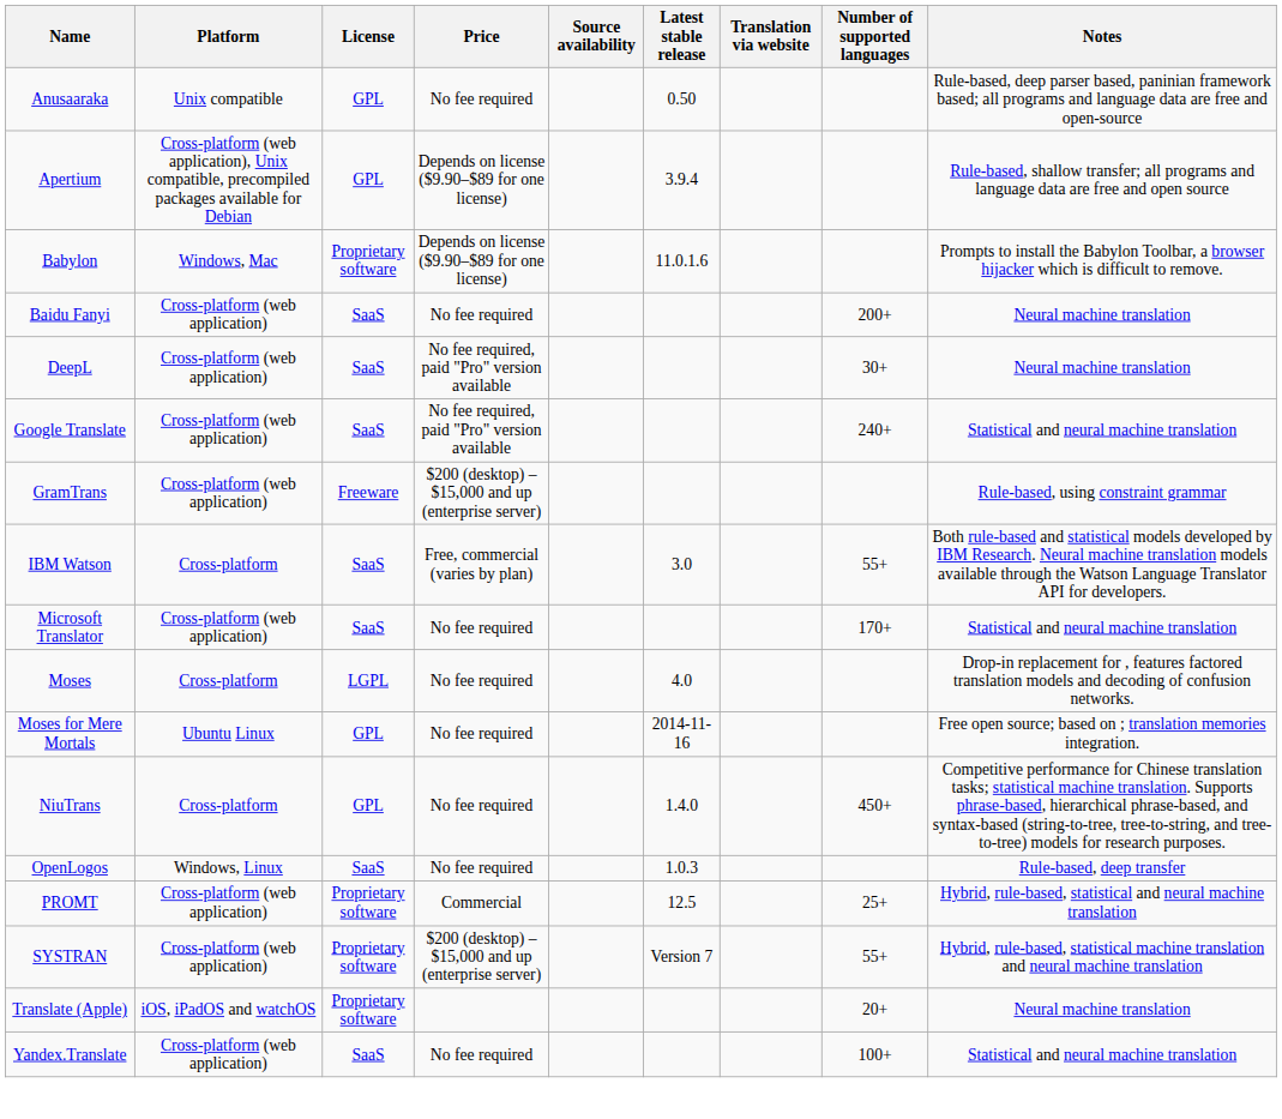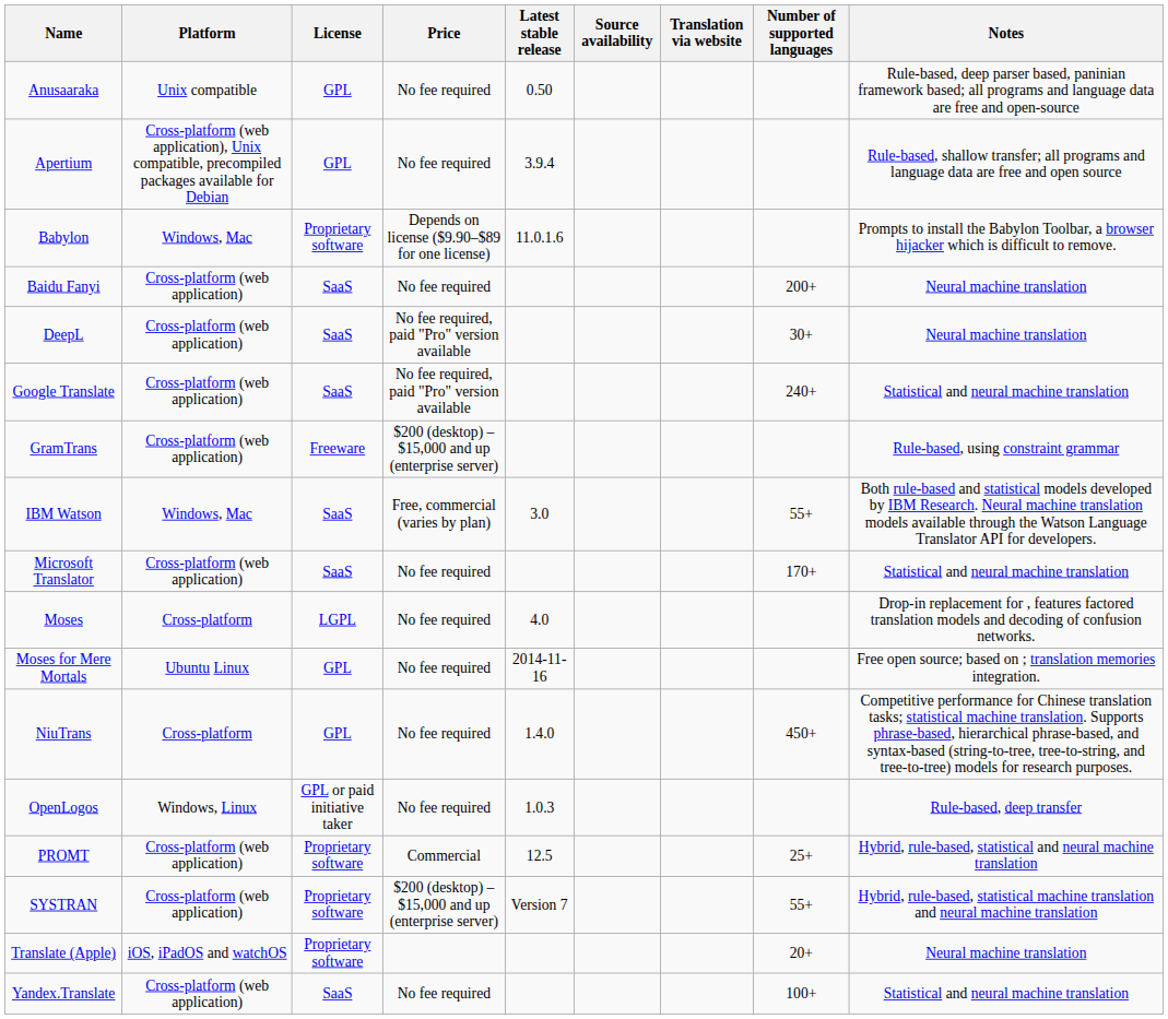columns swapped: Latest stable release <-> Source availability
Apertium | Price: Depends on license ($9.90–$89 for one license) -> No fee required
IBM Watson | Platform: Cross-platform -> Windows, Mac
OpenLogos | License: SaaS -> GPL or paid initiative taker
